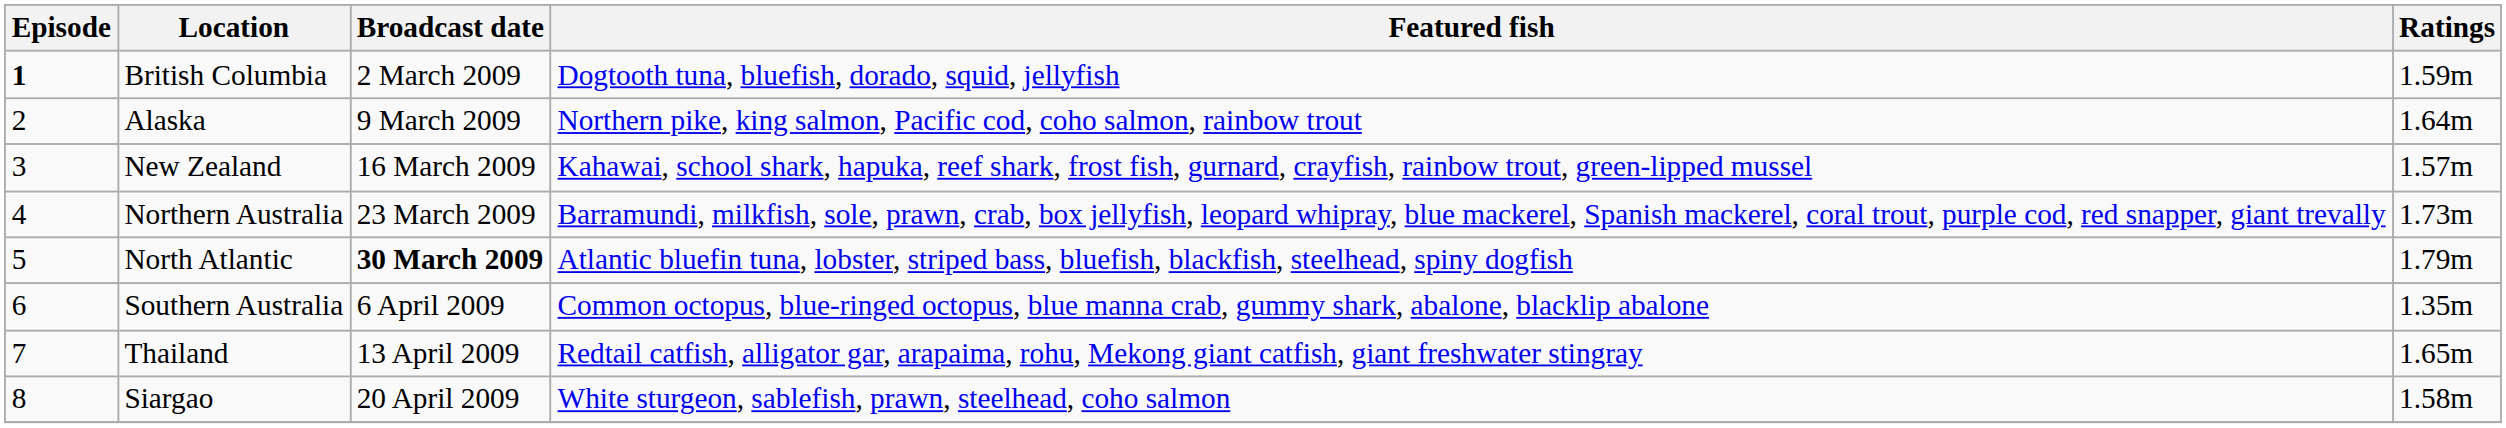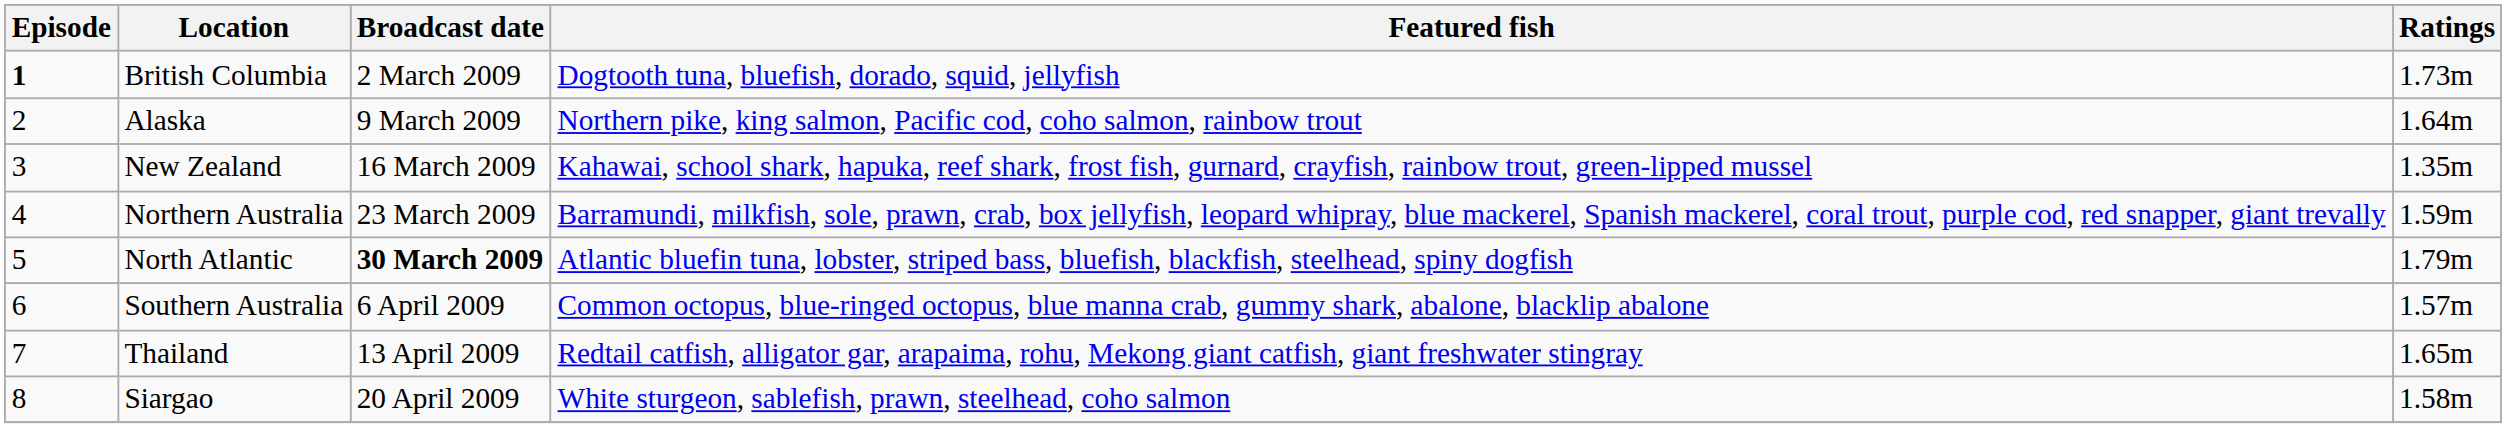British Columbia | Ratings: 1.59m -> 1.73m
New Zealand | Ratings: 1.57m -> 1.35m
Northern Australia | Ratings: 1.73m -> 1.59m
Southern Australia | Ratings: 1.35m -> 1.57m
